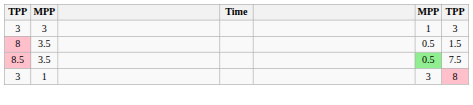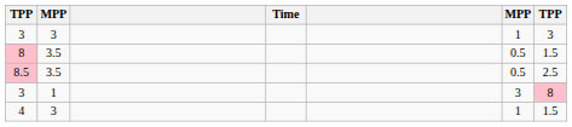8.5 | column 6: lightgreen background -> no background
8.5 | column 7: 7.5 -> 2.5
+ row: 4 | 3 | 1 | 1.5
